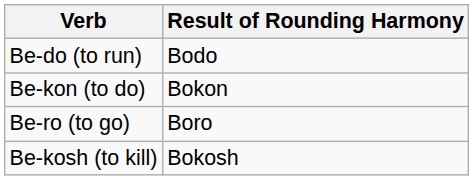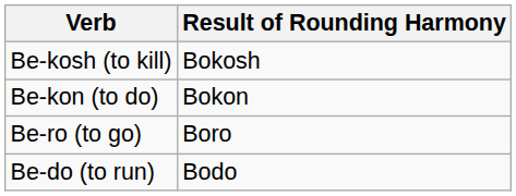rows swapped: Be-do (to run) <-> Be-kosh (to kill)
